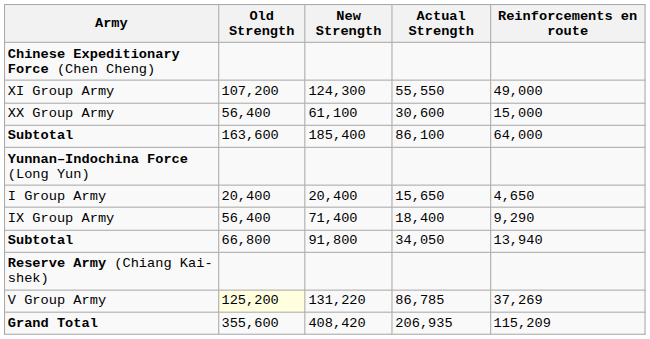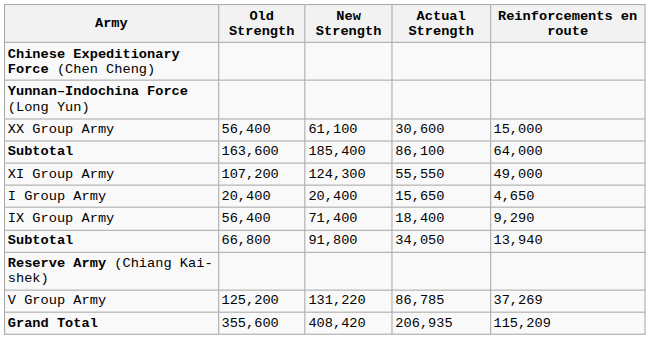rows swapped: XI Group Army <-> Yunnan–Indochina Force (Long Yun)
V Group Army | Old Strength: lightyellow background -> no background
